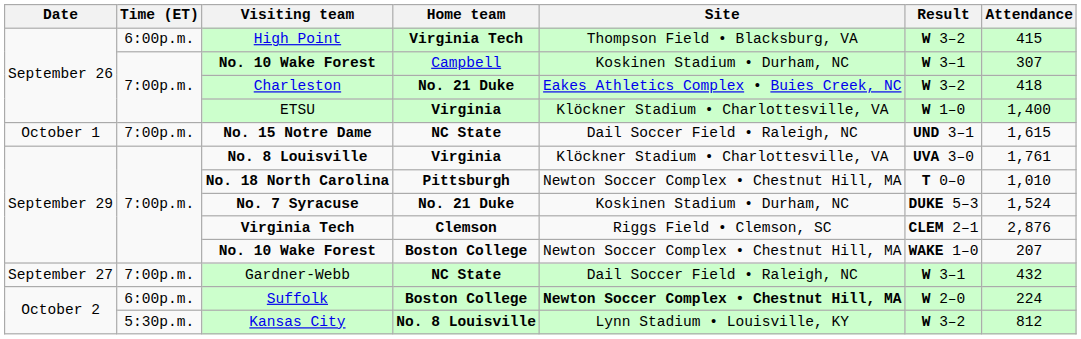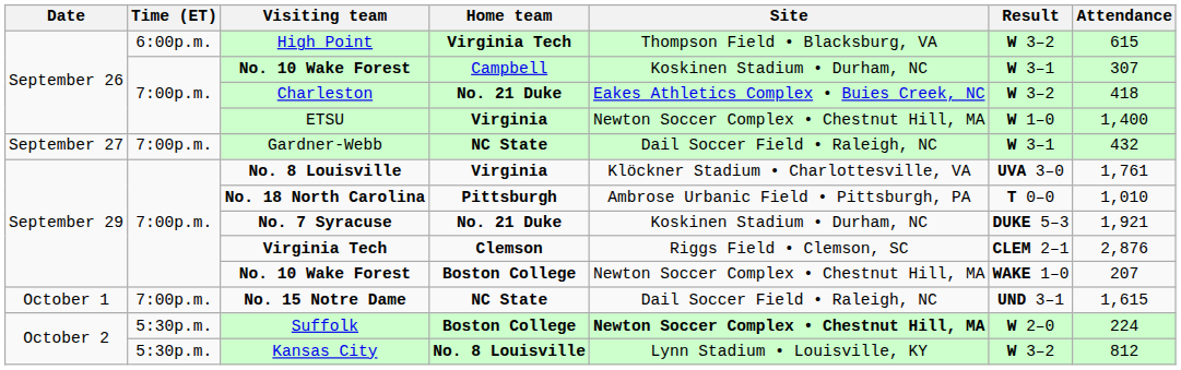High Point | Attendance: 415 -> 615
ETSU | Site: Klöckner Stadium • Charlottesville, VA -> Newton Soccer Complex • Chestnut Hill, MA
rows swapped: Gardner-Webb <-> No. 15 Notre Dame
No. 18 North Carolina | Site: Newton Soccer Complex • Chestnut Hill, MA -> Ambrose Urbanic Field • Pittsburgh, PA
No. 7 Syracuse | Attendance: 1,524 -> 1,921
Suffolk | Time (ET): 6:00p.m. -> 5:30p.m.
